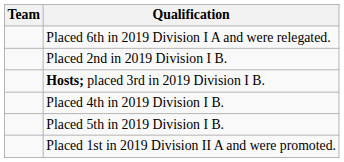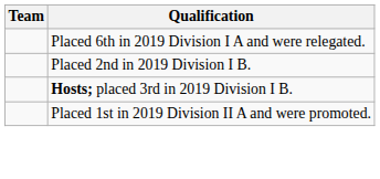- row: Placed 4th in 2019 Division I B.
- row: Placed 5th in 2019 Division I B.
